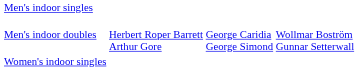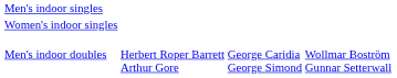rows swapped: Men's indoor doubles <-> Women's indoor singles
